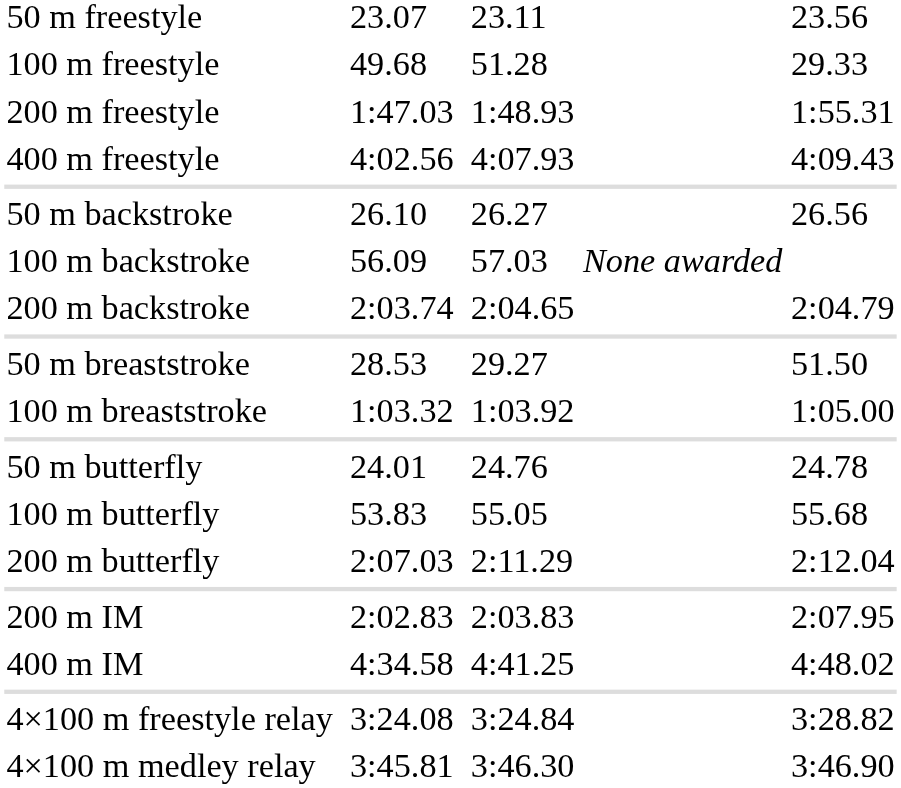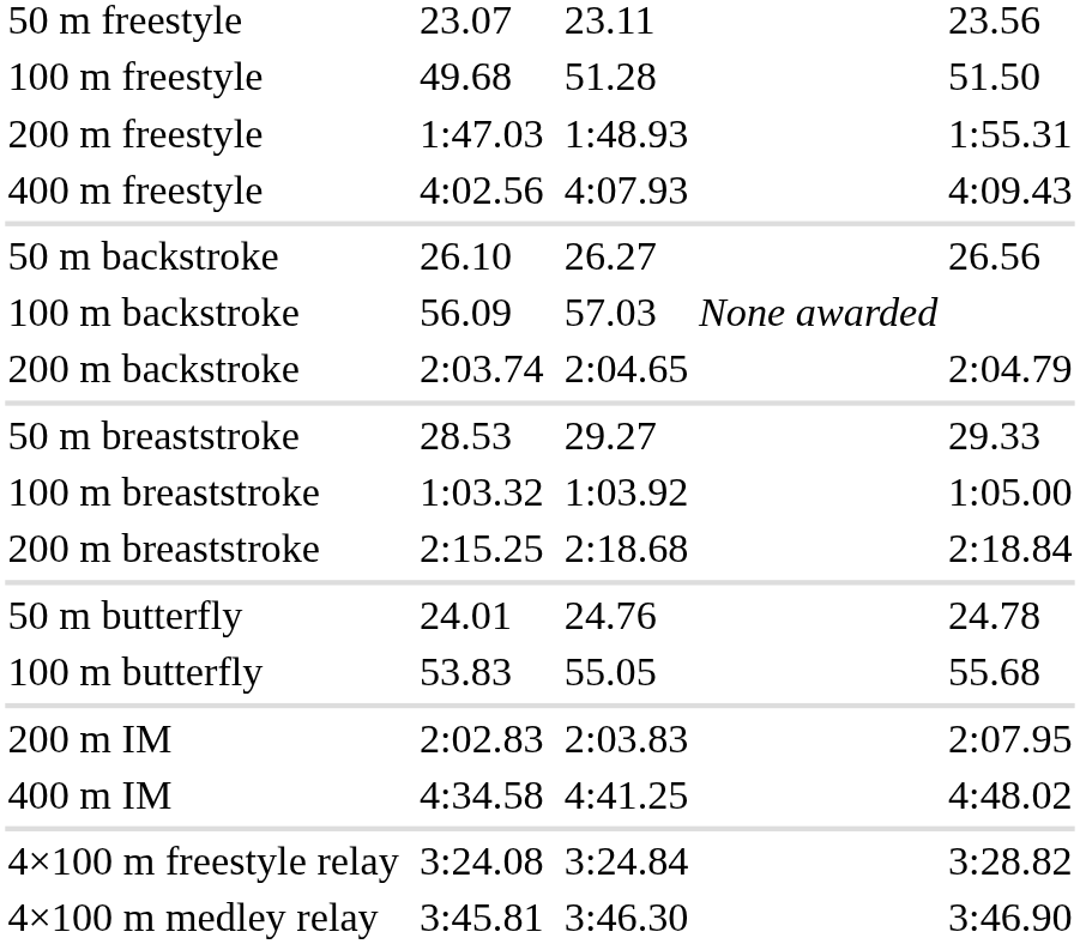100 m freestyle | column 7: 29.33 -> 51.50
50 m breaststroke | column 7: 51.50 -> 29.33
+ row: 200 m breaststroke | 2:15.25 | 2:18.68 | 2:18.84
- row: 200 m butterfly | 2:07.03 | 2:11.29 | 2:12.04
